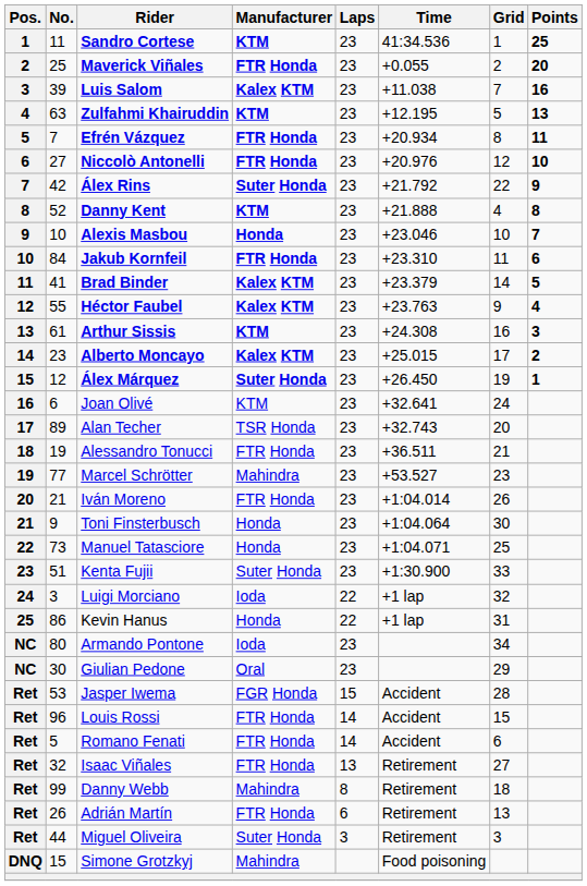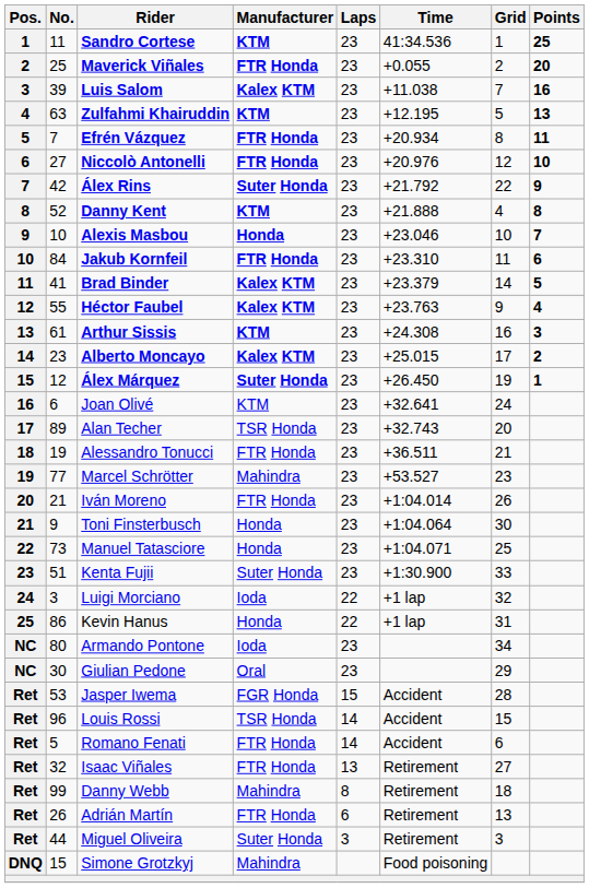Louis Rossi | Manufacturer: FTR Honda -> TSR Honda
